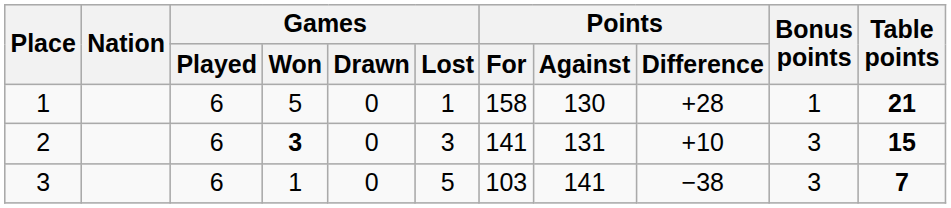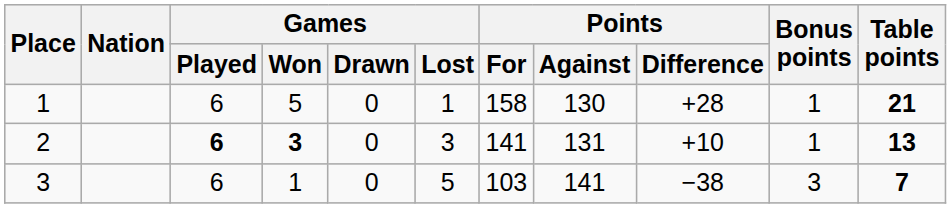2 | Games / Played: normal -> bold
2 | Bonus points: 3 -> 1
2 | Table points: 15 -> 13
